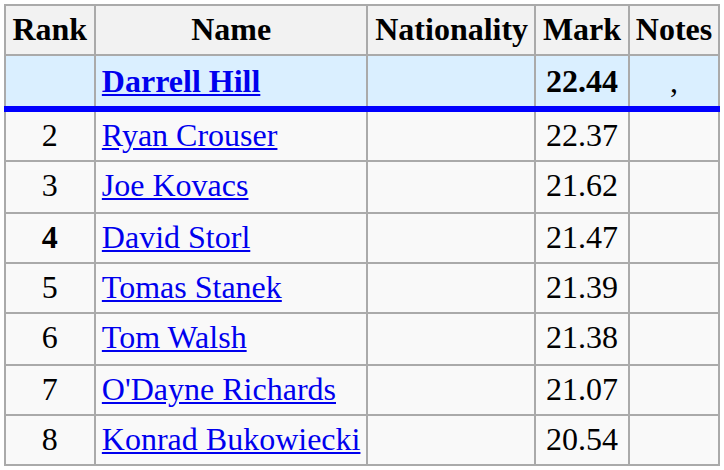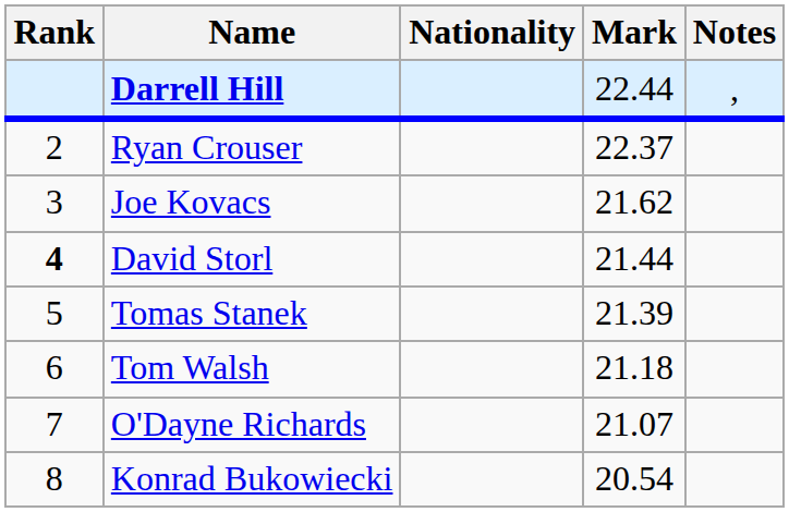Darrell Hill | Mark: bold -> normal
David Storl | Mark: 21.47 -> 21.44
Tom Walsh | Mark: 21.38 -> 21.18
